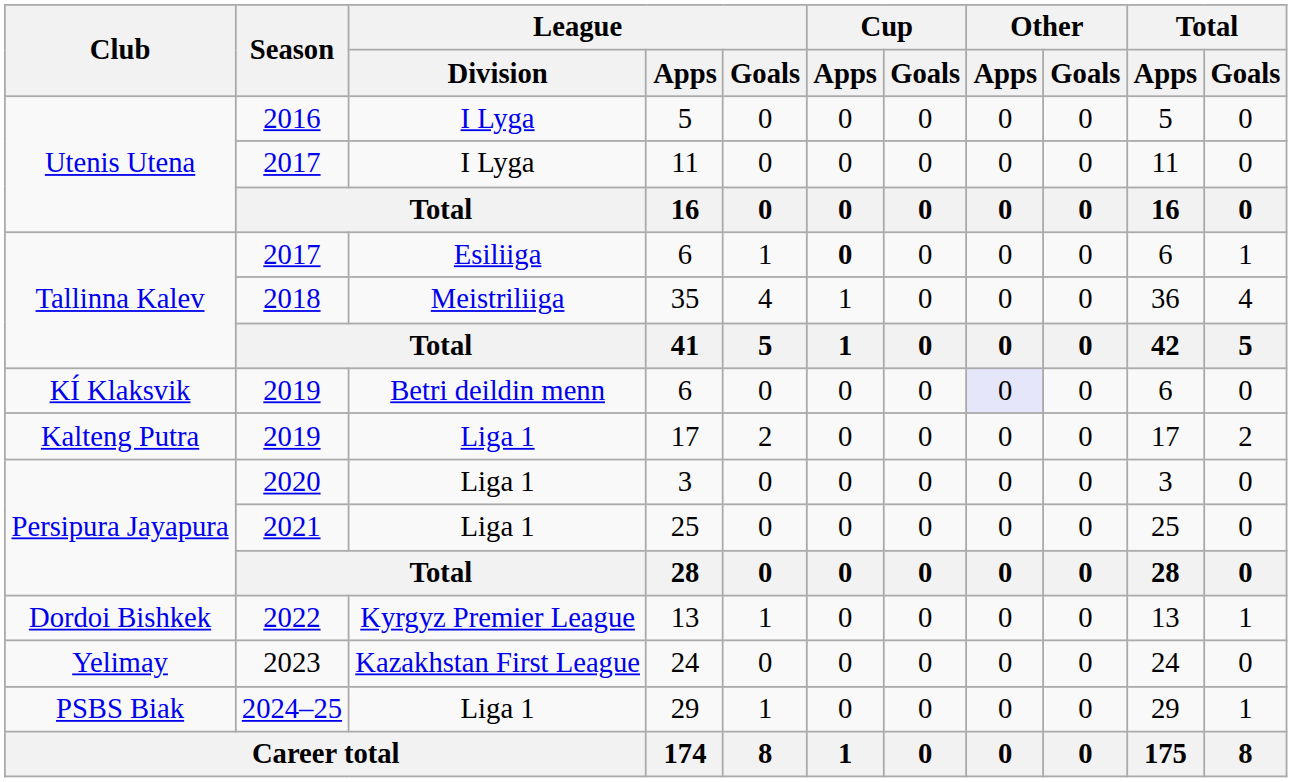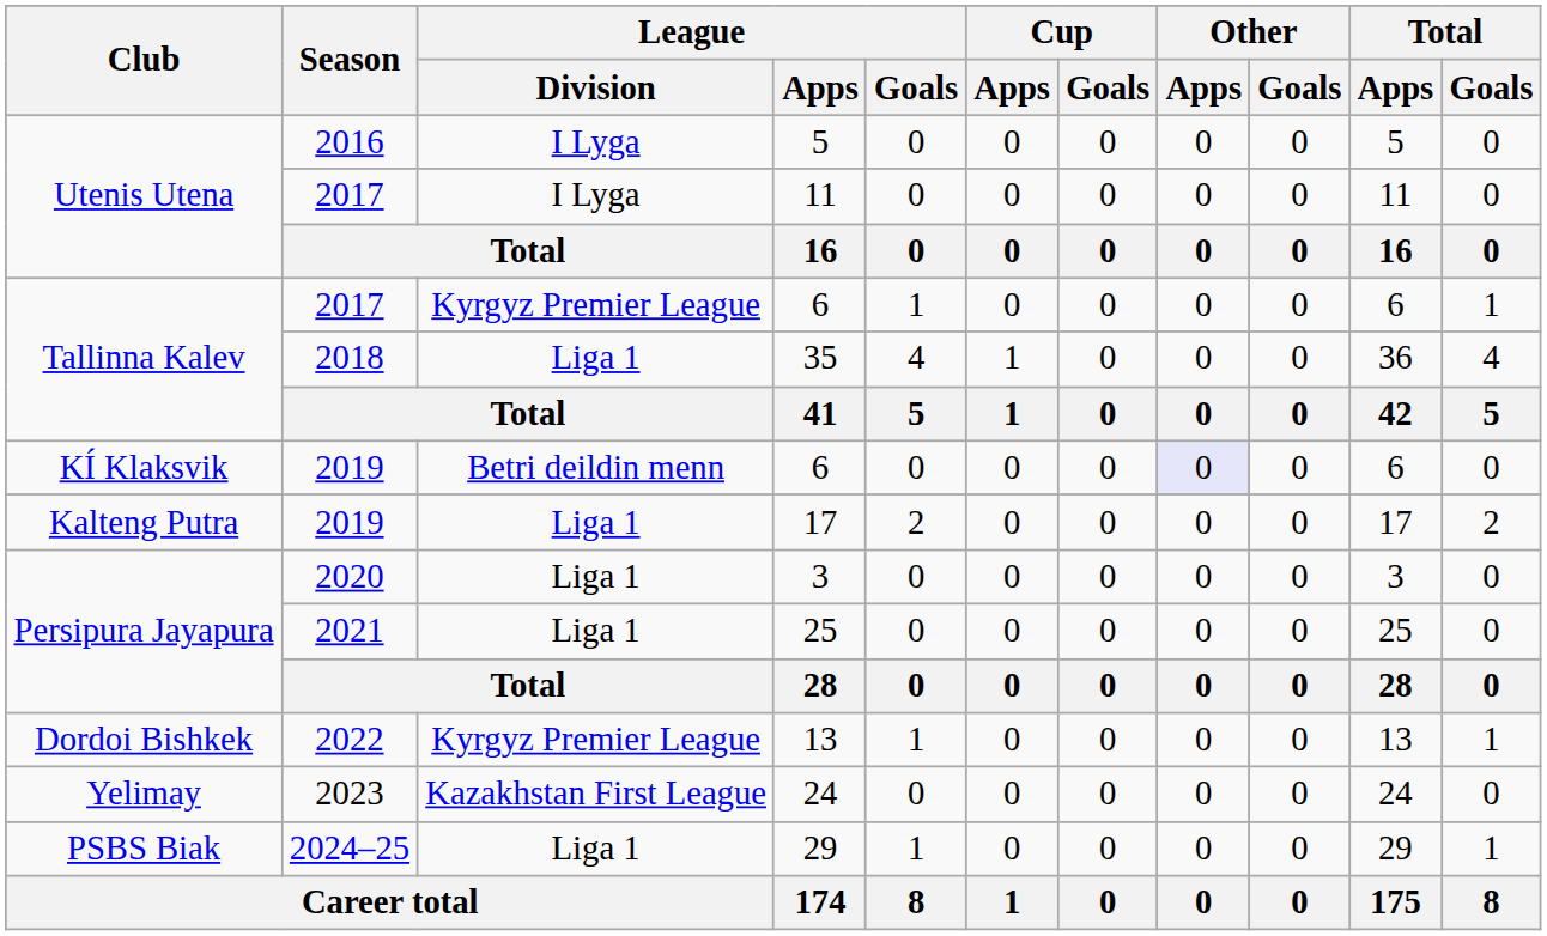2017 / 6 | League / Division: Esiliiga -> Kyrgyz Premier League
2017 / 6 | Cup / Apps: bold -> normal
35 | League / Division: Meistriliiga -> Liga 1
